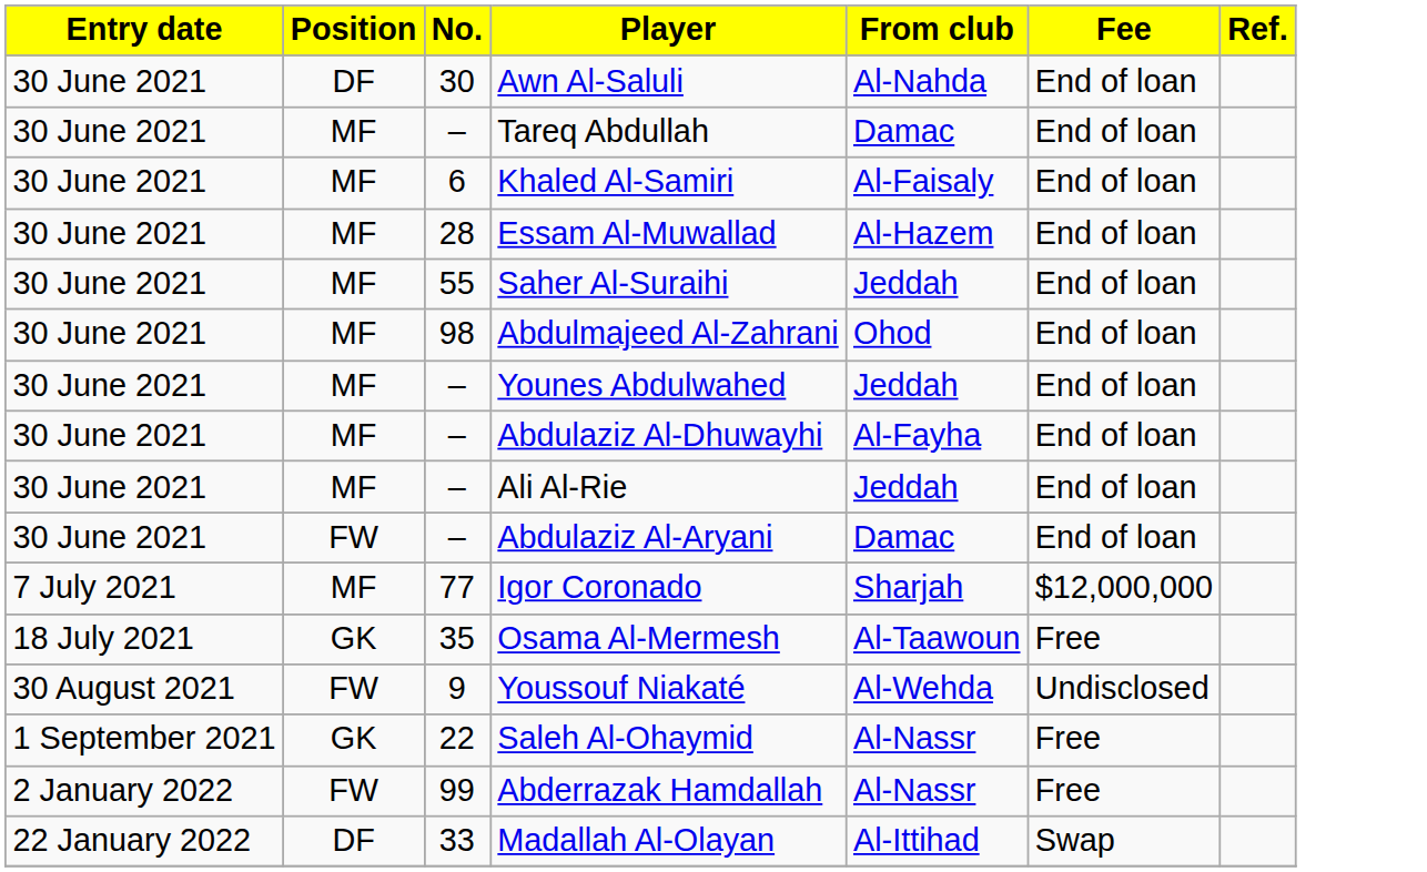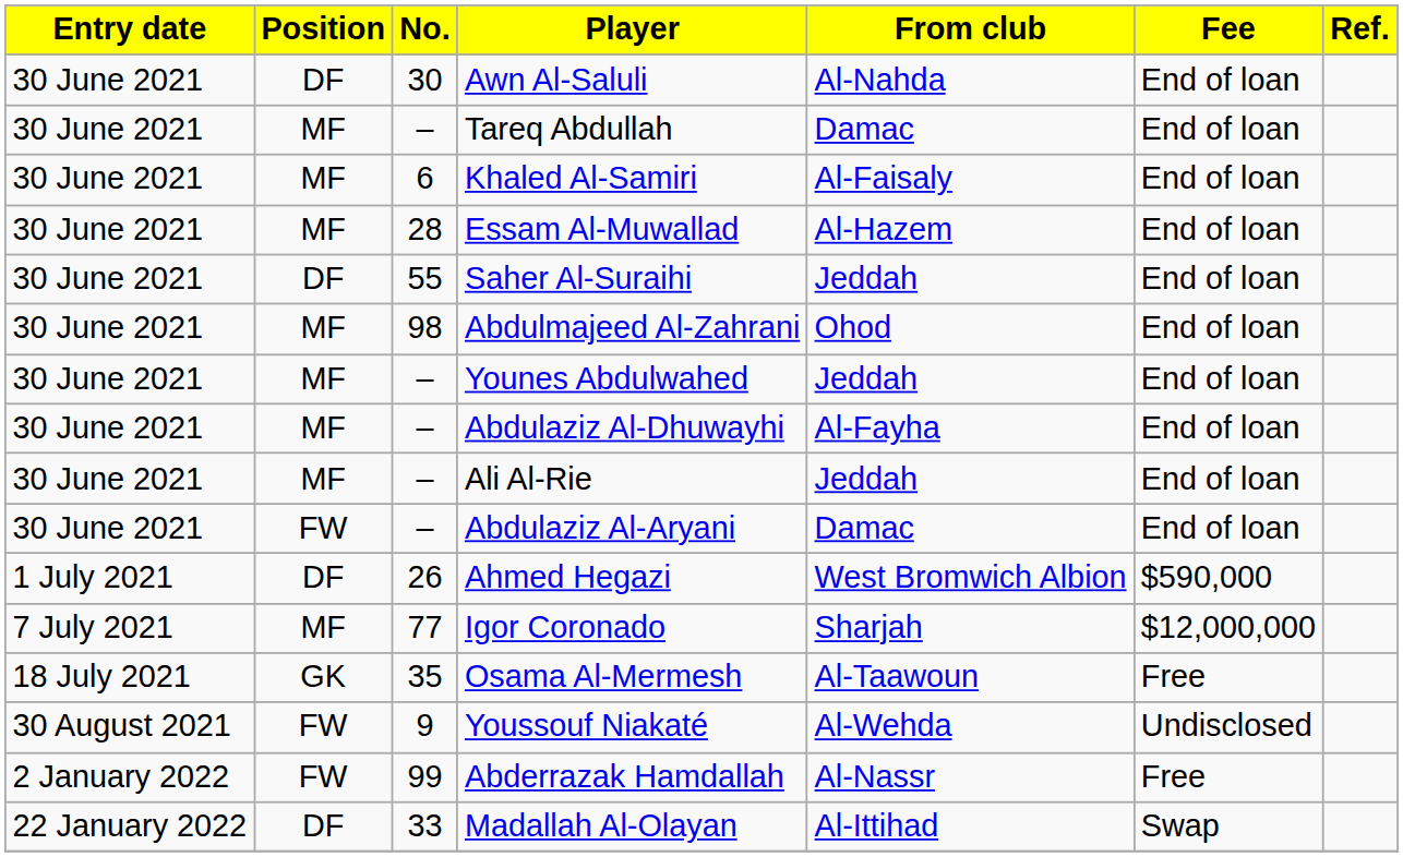Saher Al-Suraihi | Position: MF -> DF
+ row: 1 July 2021 | DF | 26 | Ahmed Hegazi | West Bromwich Albion | $590,000
- row: 1 September 2021 | GK | 22 | Saleh Al-Ohaymid | Al-Nassr | Free
